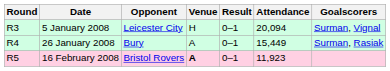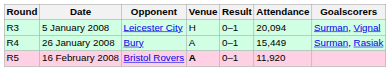16 February 2008 | Attendance: 11,923 -> 11,920
